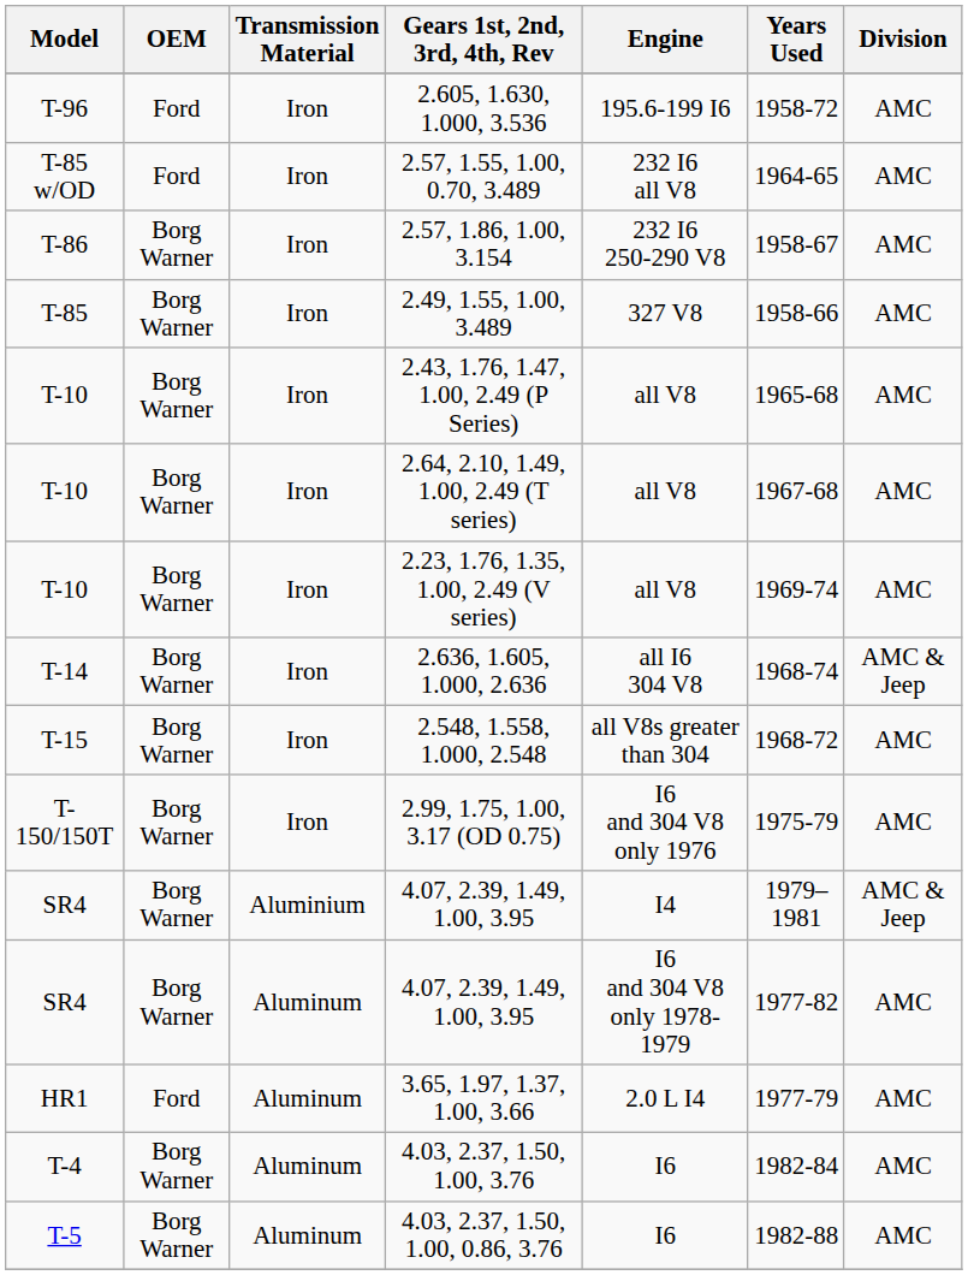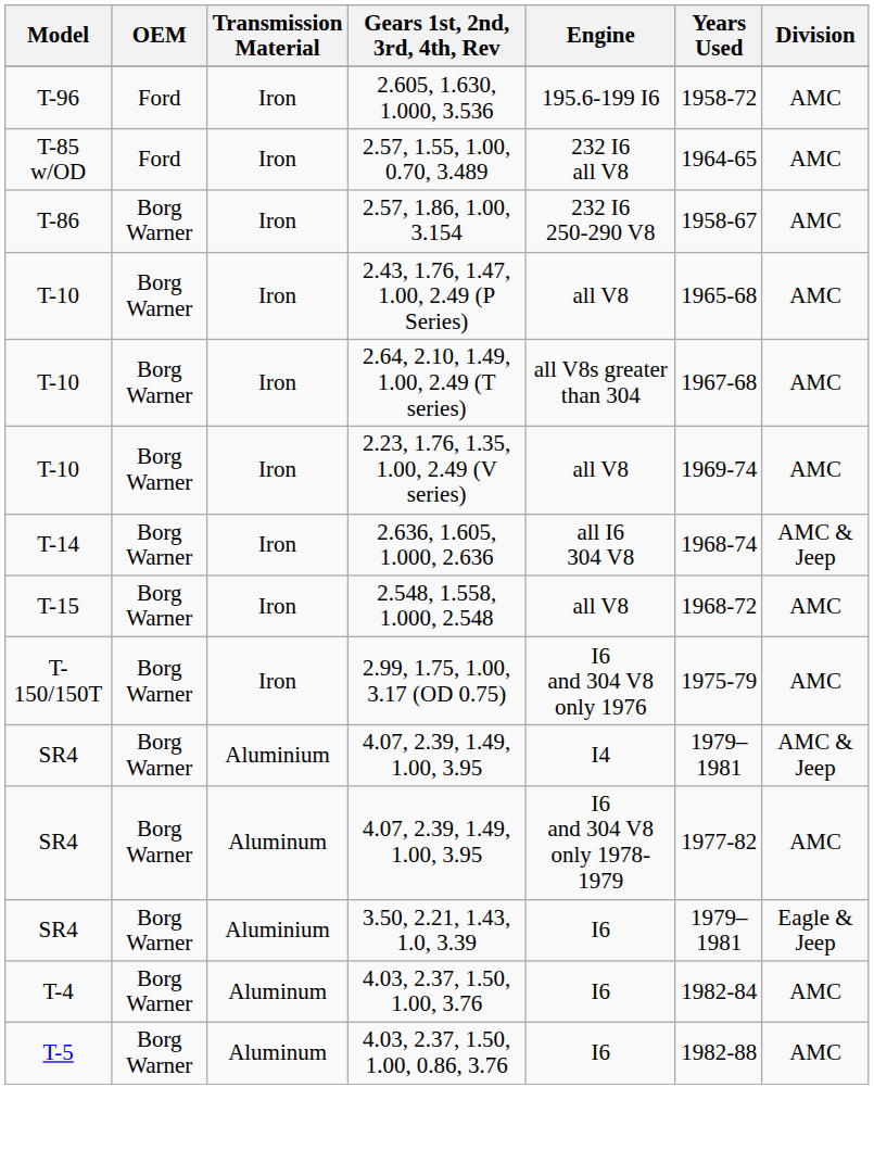- row: T-85 | Borg Warner | Iron | 2.49, 1.55, 1.00, 3.489 | 327 V8 | 1958-66 | AMC
2.64, 2.10, 1.49, 1.00, 2.49 (T series) | Engine: all V8 -> all V8s greater than 304
2.548, 1.558, 1.000, 2.548 | Engine: all V8s greater than 304 -> all V8
+ row: SR4 | Borg Warner | Aluminium | 3.50, 2.21, 1.43, 1.0, 3.39 | I6 | 1979–1981 | Eagle & Jeep
- row: HR1 | Ford | Aluminum | 3.65, 1.97, 1.37, 1.00, 3.66 | 2.0 L I4 | 1977-79 | AMC
